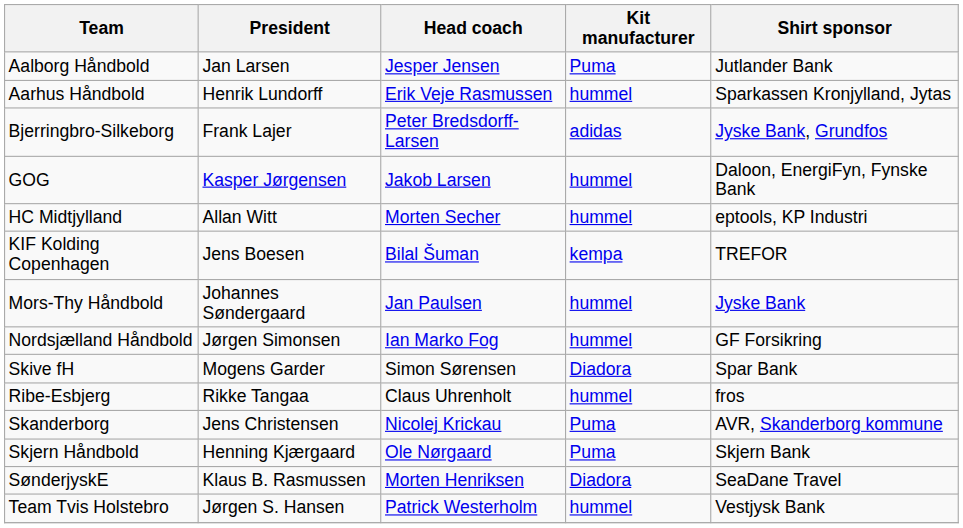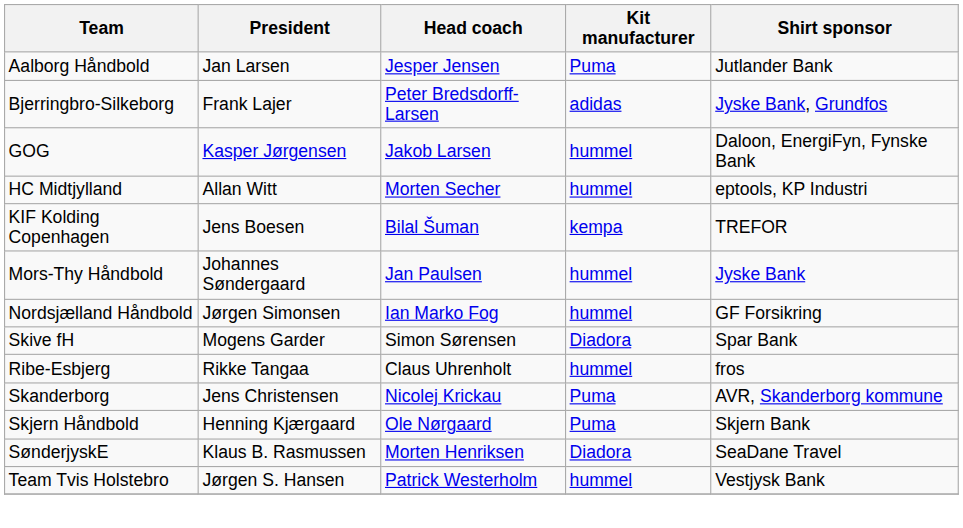- row: Aarhus Håndbold | Henrik Lundorff | Erik Veje Rasmussen | hummel | Sparkassen Kronjylland, Jytas
